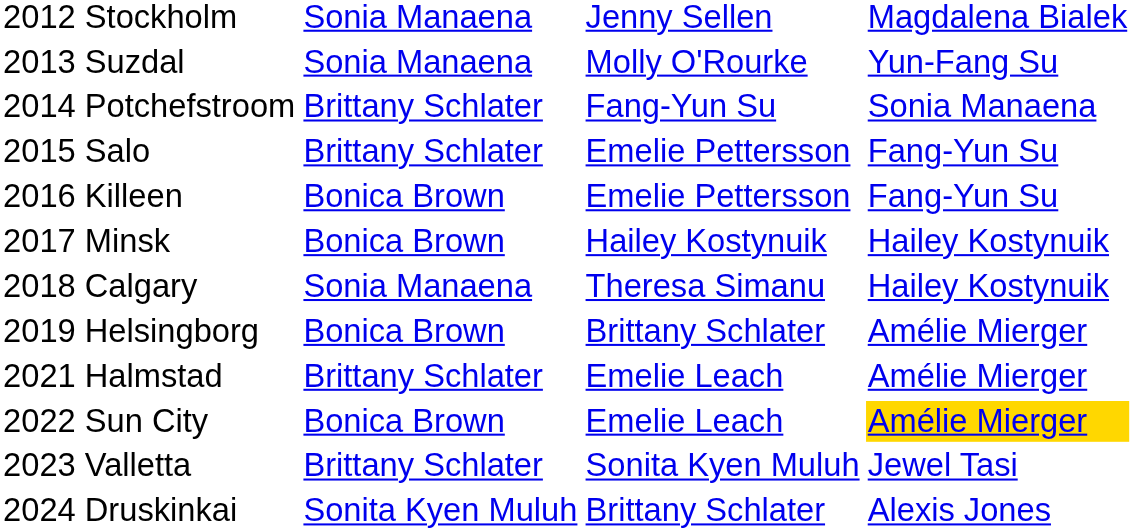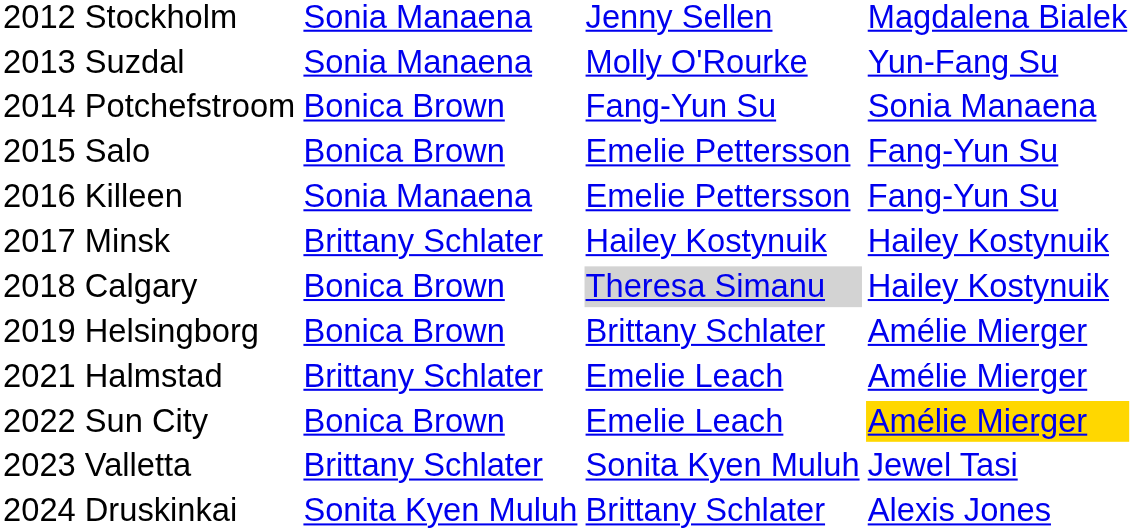2014 Potchefstroom | column 2: Brittany Schlater -> Bonica Brown
2015 Salo | column 2: Brittany Schlater -> Bonica Brown
2016 Killeen | column 2: Bonica Brown -> Sonia Manaena
2017 Minsk | column 2: Bonica Brown -> Brittany Schlater
2018 Calgary | column 2: Sonia Manaena -> Bonica Brown
2018 Calgary | column 3: no background -> lightgrey background
